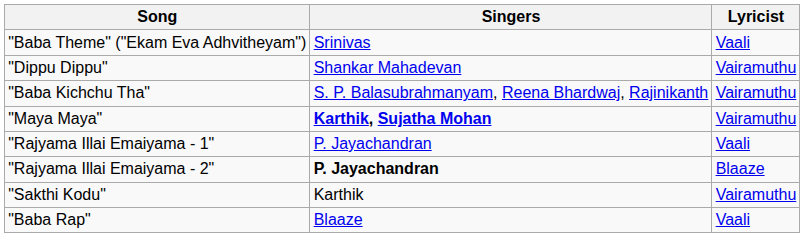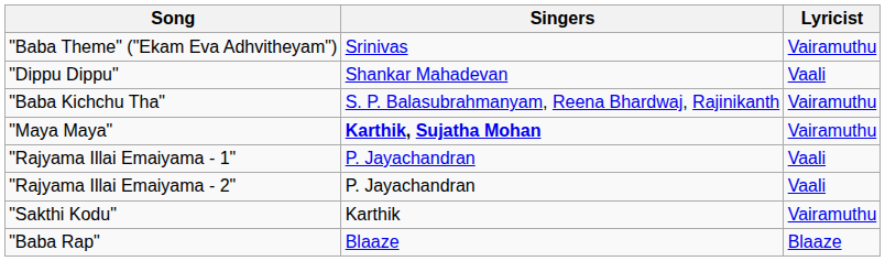"Baba Theme" ("Ekam Eva Adhvitheyam") | Lyricist: Vaali -> Vairamuthu
"Dippu Dippu" | Lyricist: Vairamuthu -> Vaali
"Rajyama Illai Emaiyama - 2" | Singers: bold -> normal
"Rajyama Illai Emaiyama - 2" | Lyricist: Blaaze -> Vaali
"Baba Rap" | Lyricist: Vaali -> Blaaze
